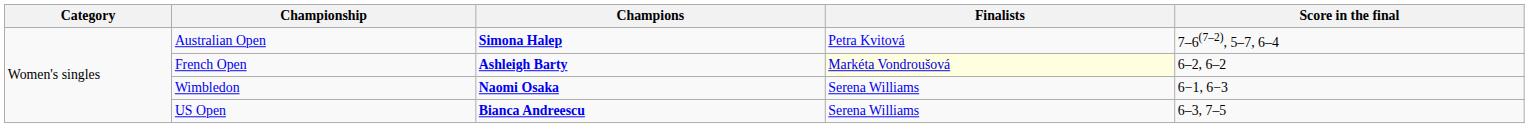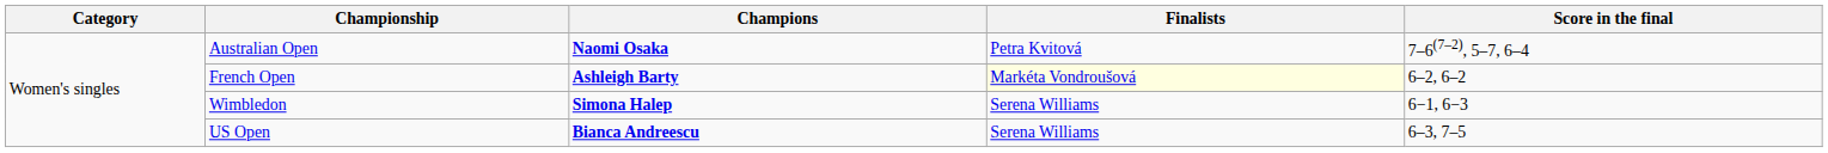Australian Open | Champions: Simona Halep -> Naomi Osaka
Wimbledon | Champions: Naomi Osaka -> Simona Halep
